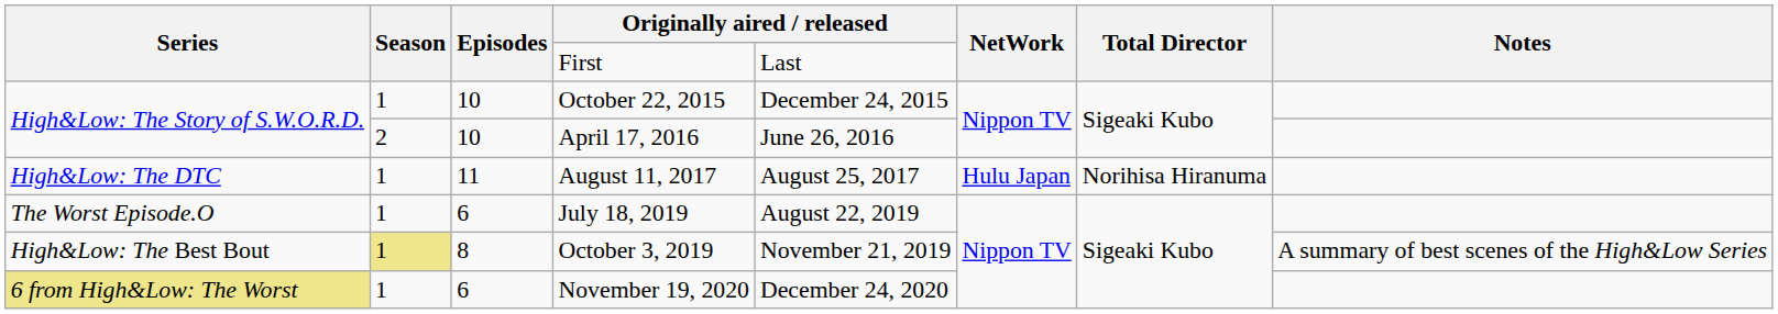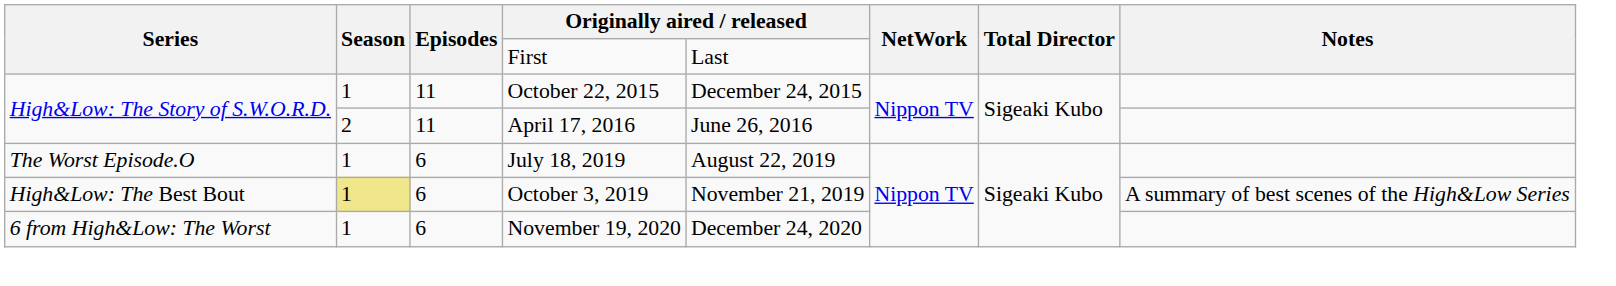October 22, 2015 | Episodes: 10 -> 11
April 17, 2016 | Episodes: 10 -> 11
- row: High&Low: The DTC | 1 | 11 | August 11, 2017 | August 25, 2017 | Hulu Japan | Norihisa Hiranuma
October 3, 2019 | Episodes: 8 -> 6
November 19, 2020 | Series: khaki background -> no background
